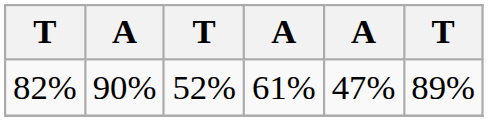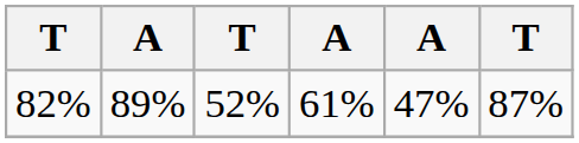82% | column 2: 90% -> 89%
82% | column 6: 89% -> 87%
